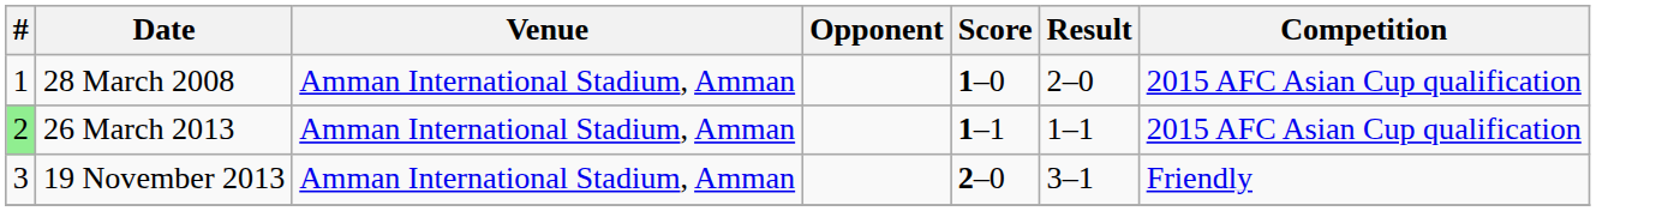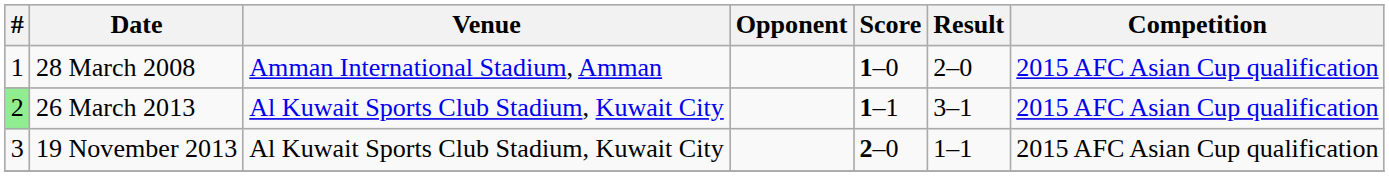26 March 2013 | Venue: Amman International Stadium, Amman -> Al Kuwait Sports Club Stadium, Kuwait City
26 March 2013 | Result: 1–1 -> 3–1
19 November 2013 | Venue: Amman International Stadium, Amman -> Al Kuwait Sports Club Stadium, Kuwait City
19 November 2013 | Result: 3–1 -> 1–1
19 November 2013 | Competition: Friendly -> 2015 AFC Asian Cup qualification
